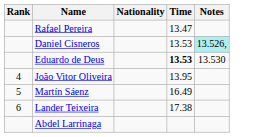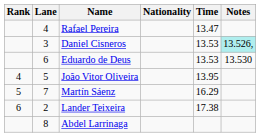+ column: Lane | 4 | 3 | 6 | 5 | 7 | 2 | 8
Eduardo de Deus | Time: bold -> normal
Martín Sáenz | Time: 16.49 -> 16.29
